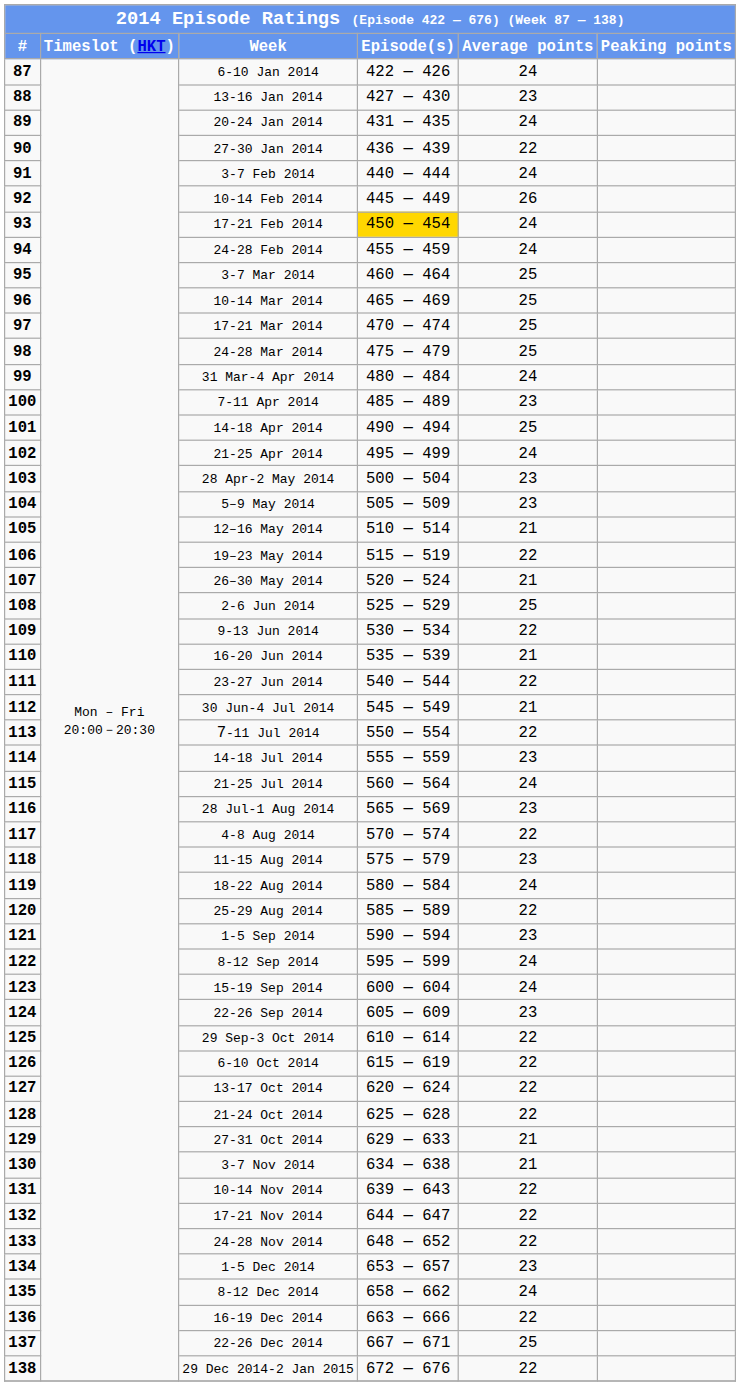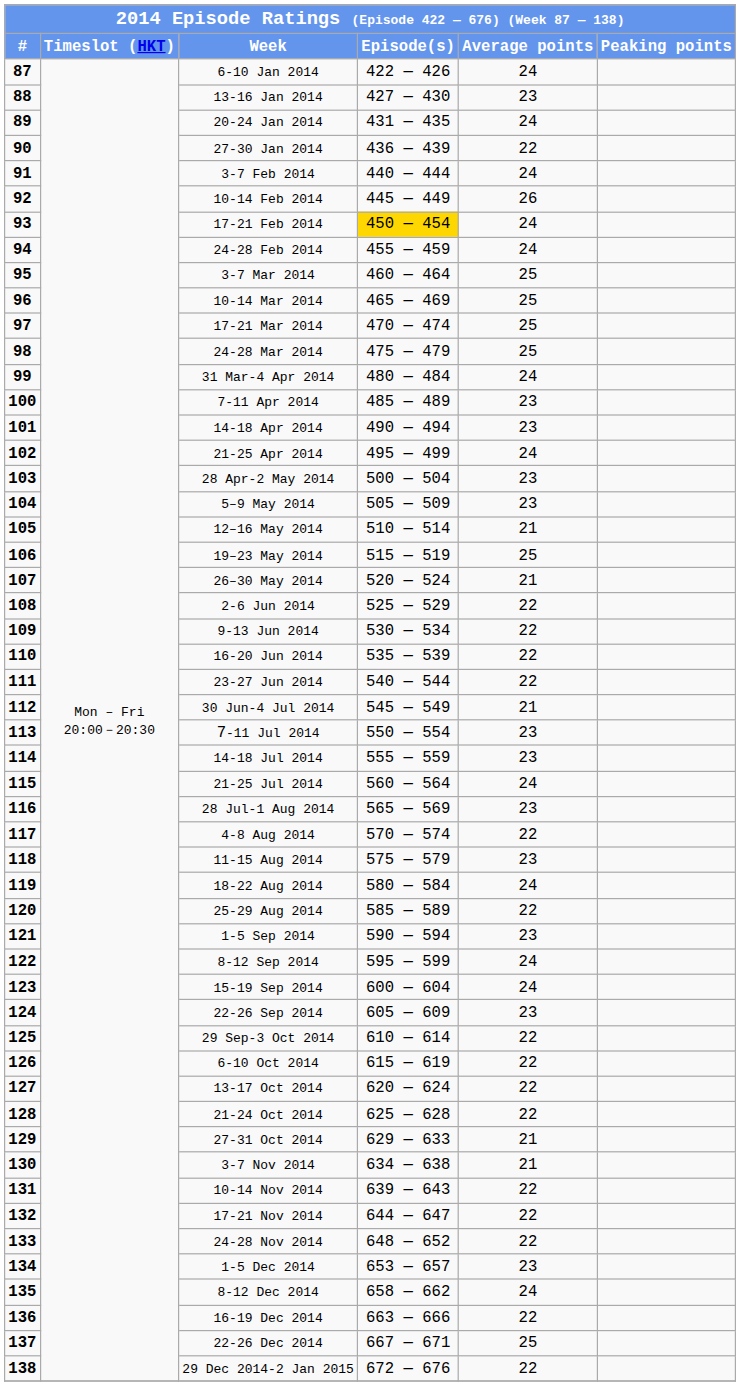14-18 Apr 2014 | Average points: 25 -> 23
19–23 May 2014 | Average points: 22 -> 25
2-6 Jun 2014 | Average points: 25 -> 22
16-20 Jun 2014 | Average points: 21 -> 22
7-11 Jul 2014 | Average points: 22 -> 23
